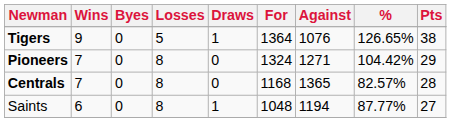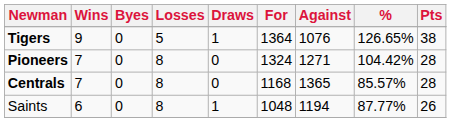Pioneers | Pts: 29 -> 28
Centrals | %: 82.57% -> 85.57%
Saints | Pts: 27 -> 26
